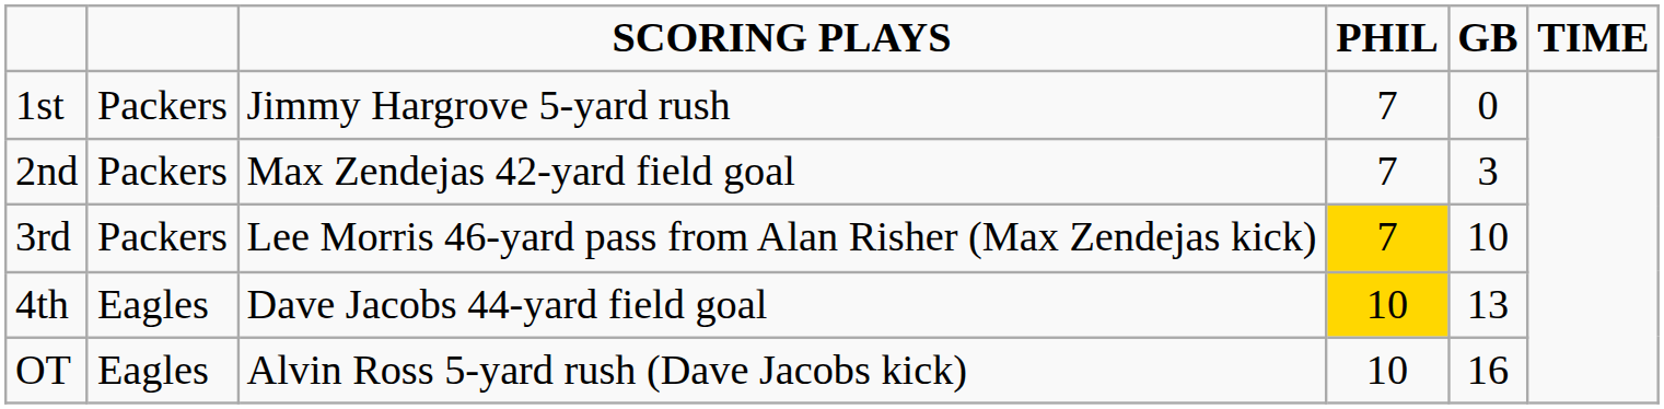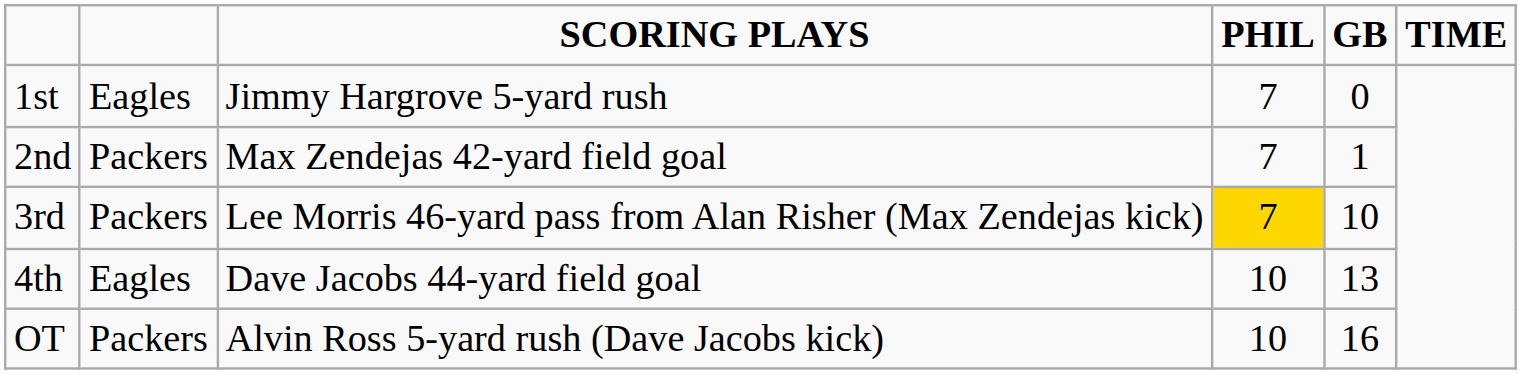1st | column 2: Packers -> Eagles
2nd | GB: 3 -> 1
4th | PHIL: gold background -> no background
OT | column 2: Eagles -> Packers
